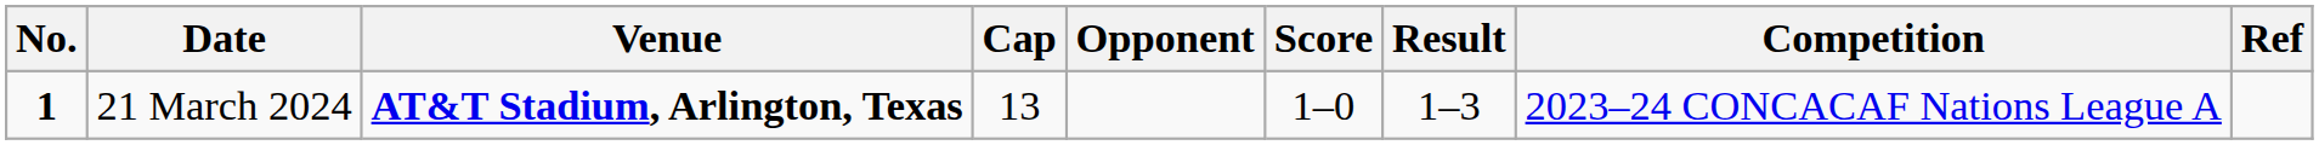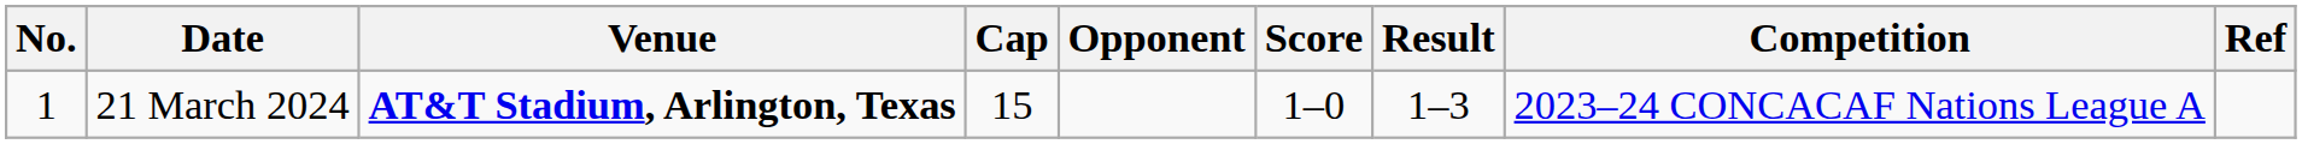21 March 2024 | No.: bold -> normal
21 March 2024 | Cap: 13 -> 15
